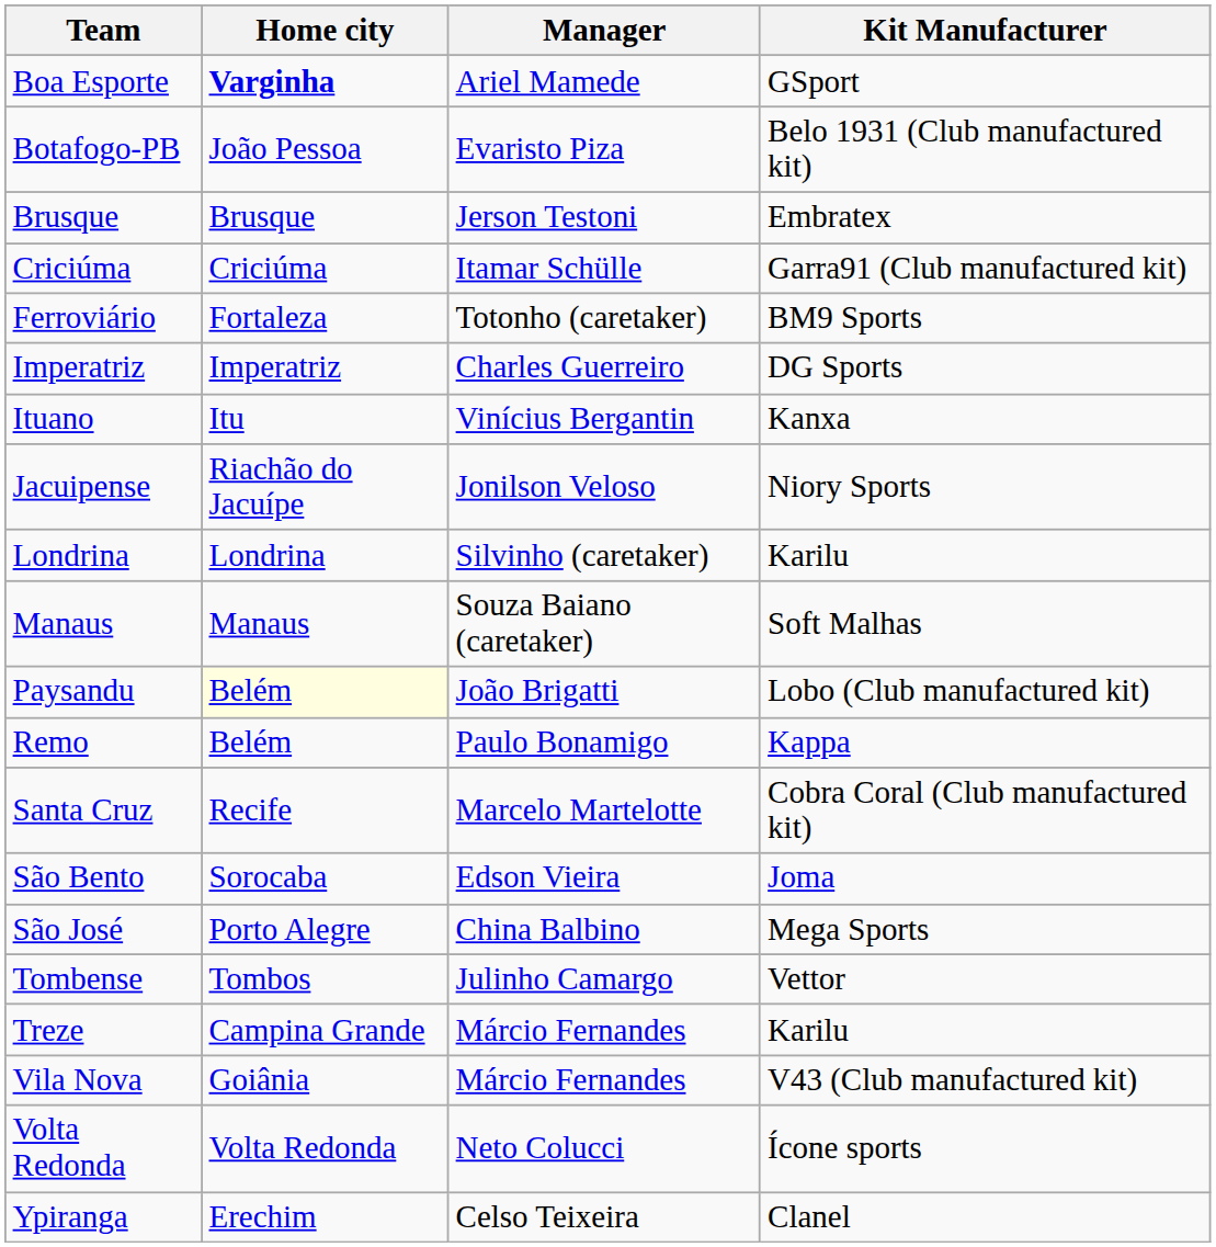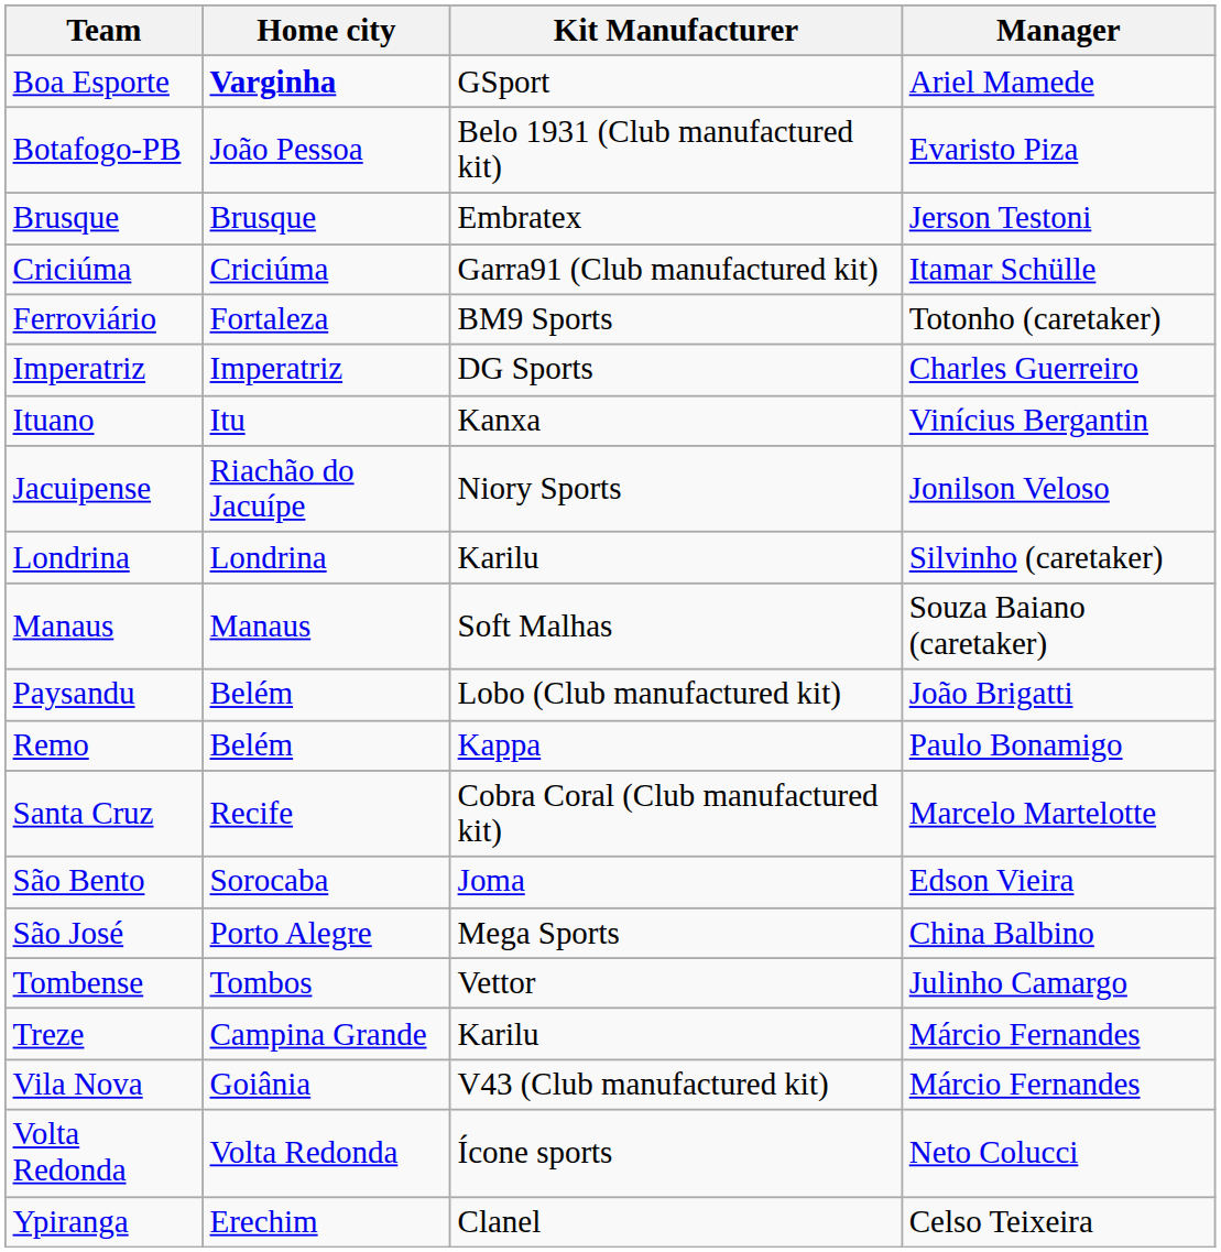columns swapped: Manager <-> Kit Manufacturer
Paysandu | Home city: lightyellow background -> no background
